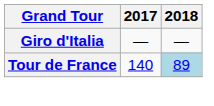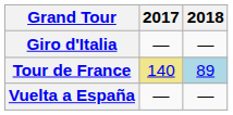Tour de France | 2017: no background -> khaki background
+ row: Vuelta a España | — | —
